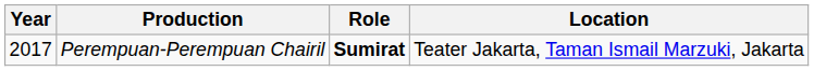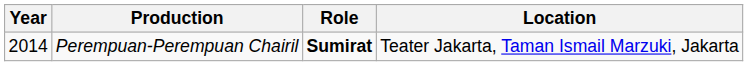Perempuan-Perempuan Chairil | Year: 2017 -> 2014
